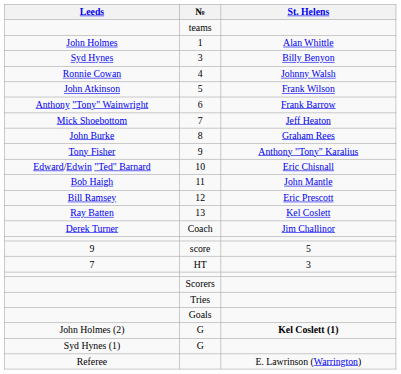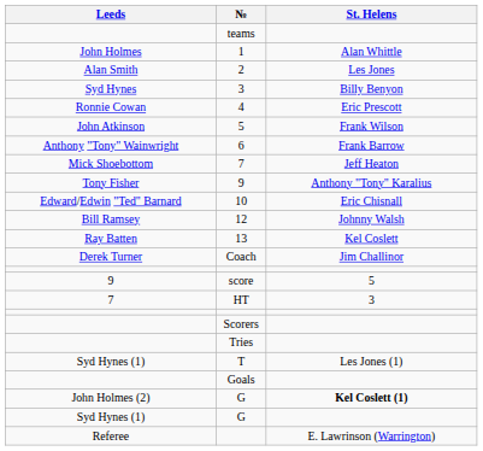+ row: Alan Smith | 2 | Les Jones
4 | St. Helens: Johnny Walsh -> Eric Prescott
- row: John Burke | 8 | Graham Rees
- row: Bob Haigh | 11 | John Mantle
12 | St. Helens: Eric Prescott -> Johnny Walsh
+ row: Syd Hynes (1) | T | Les Jones (1)
